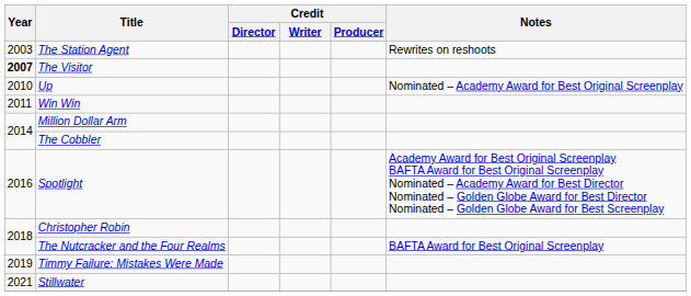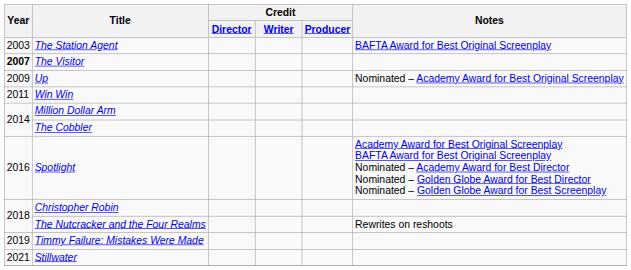The Station Agent | Notes: Rewrites on reshoots -> BAFTA Award for Best Original Screenplay
Up | Year: 2010 -> 2009
The Nutcracker and the Four Realms | Notes: BAFTA Award for Best Original Screenplay -> Rewrites on reshoots
